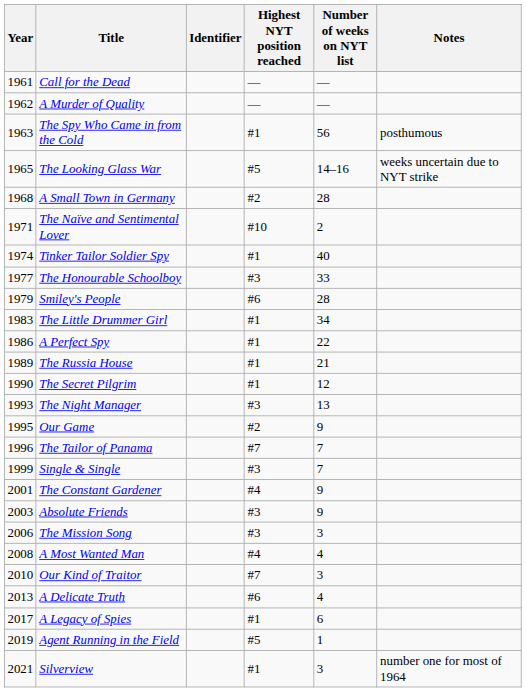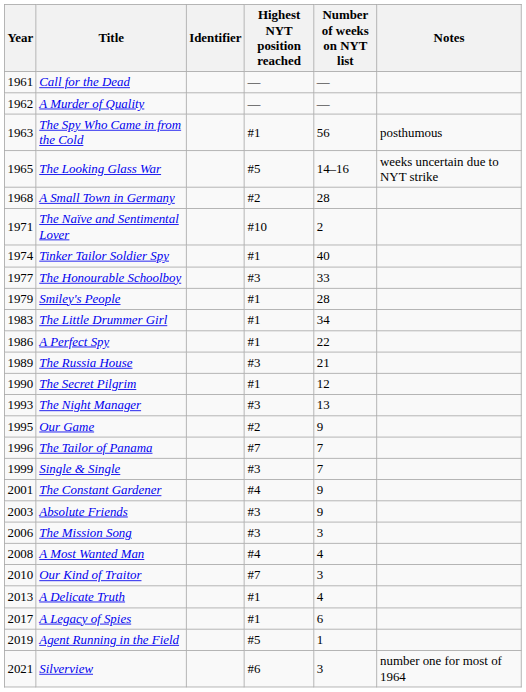Smiley's People | Highest NYT position reached: #6 -> #1
The Russia House | Highest NYT position reached: #1 -> #3
A Delicate Truth | Highest NYT position reached: #6 -> #1
Silverview | Highest NYT position reached: #1 -> #6
